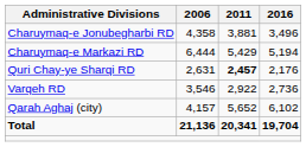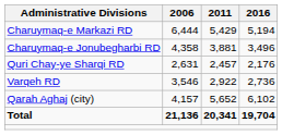rows swapped: Charuymaq-e Jonubegharbi RD <-> Charuymaq-e Markazi RD
Quri Chay-ye Sharqi RD | 2011: bold -> normal
